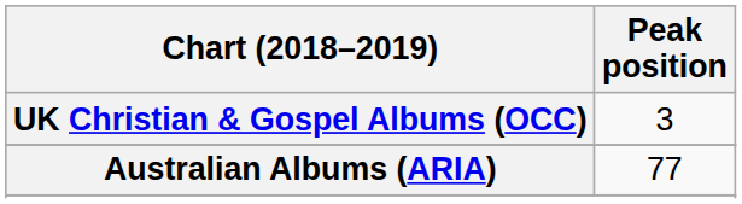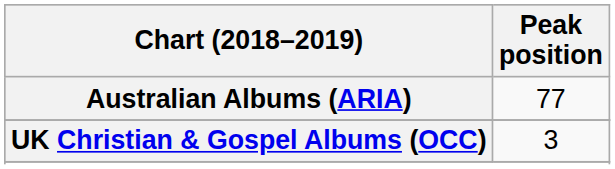rows swapped: Australian Albums (ARIA) <-> UK Christian & Gospel Albums (OCC)
